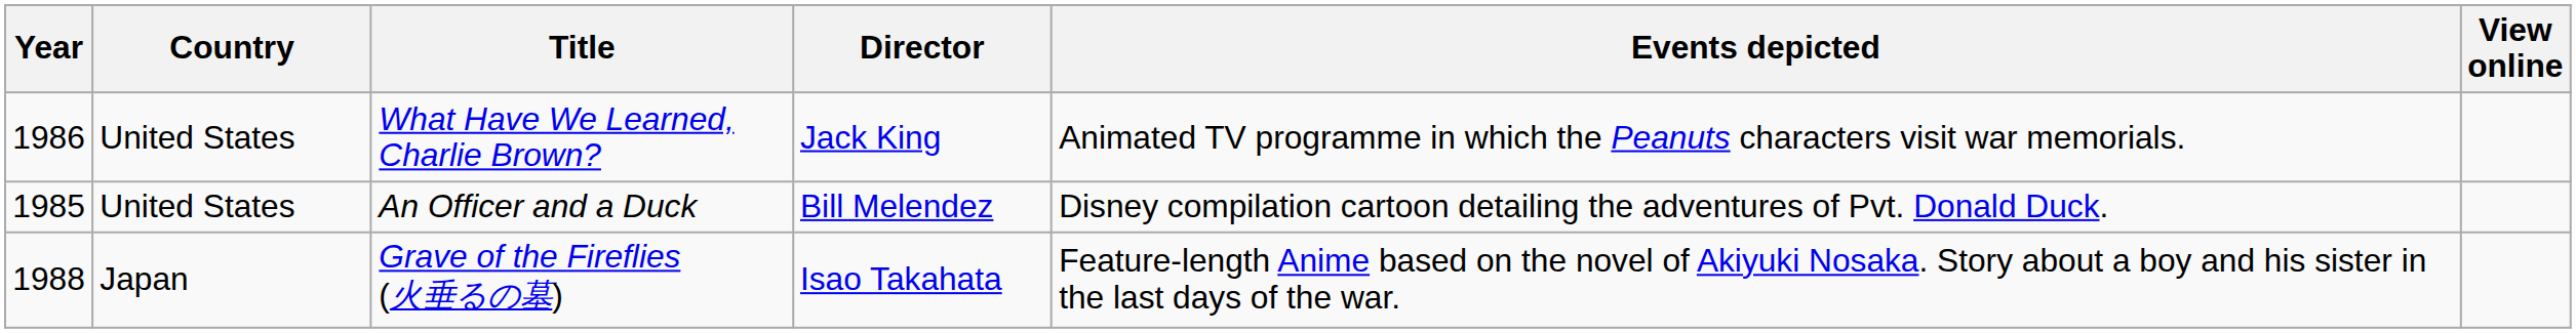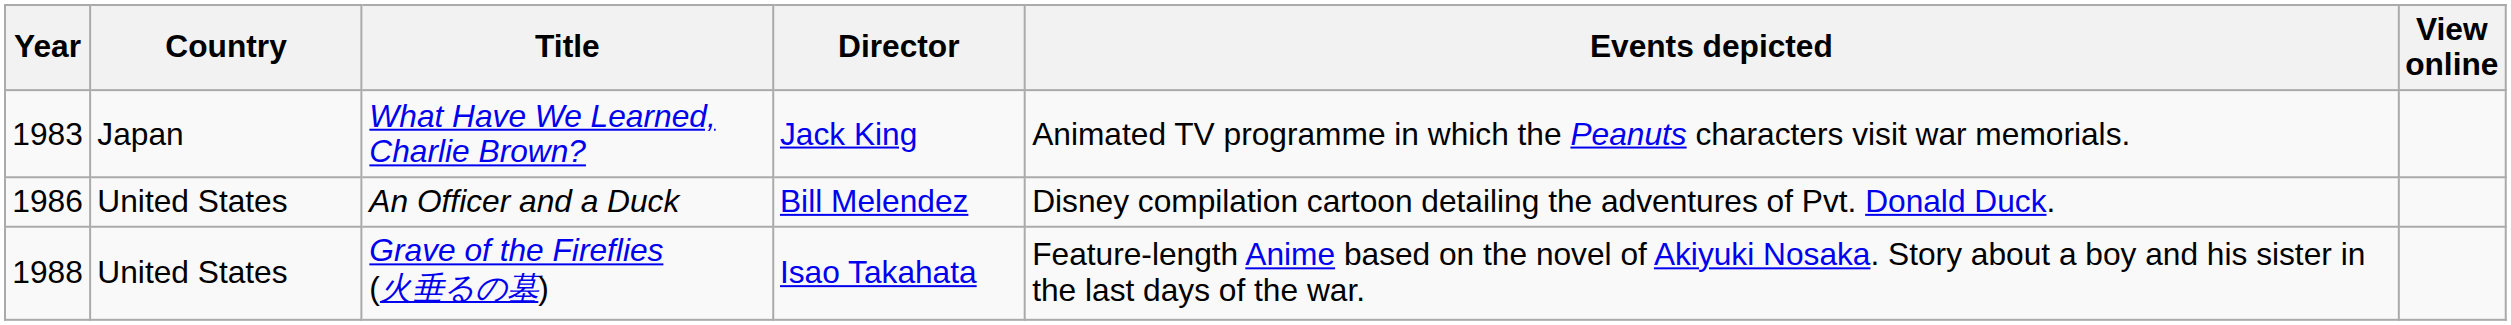What Have We Learned, Charlie Brown? | Year: 1986 -> 1983
What Have We Learned, Charlie Brown? | Country: United States -> Japan
An Officer and a Duck | Year: 1985 -> 1986
Grave of the Fireflies (火垂るの墓) | Country: Japan -> United States
